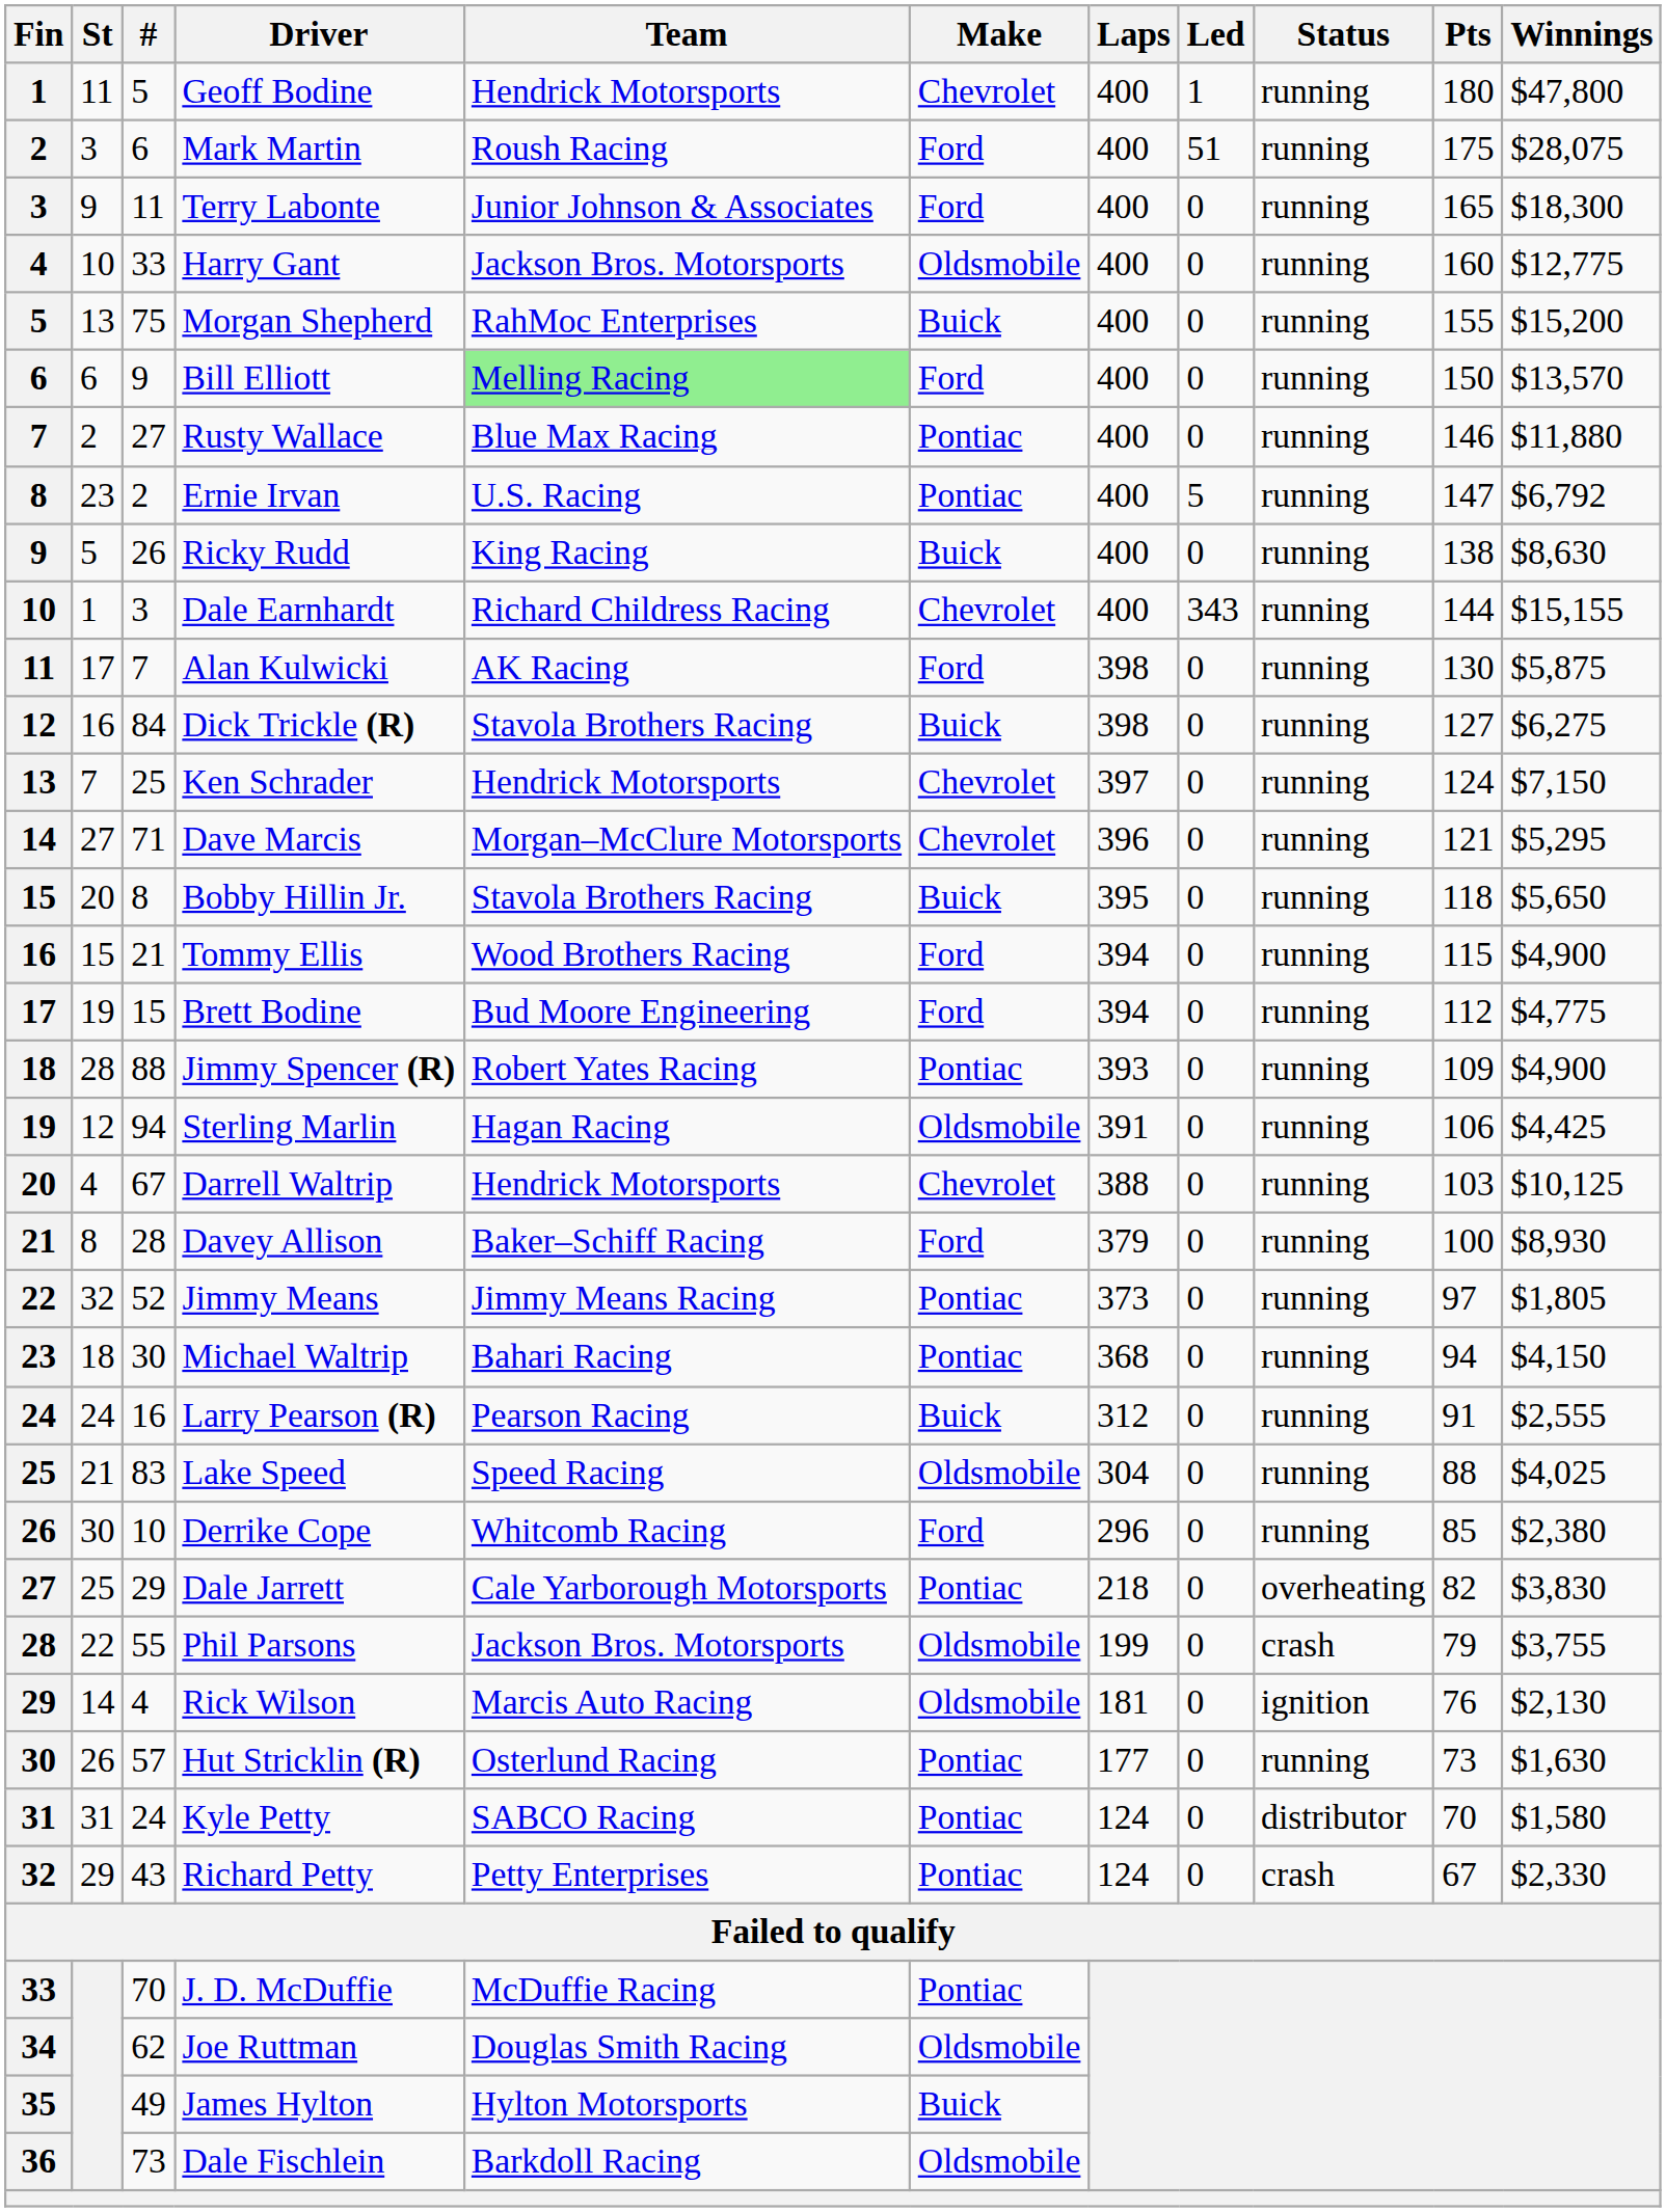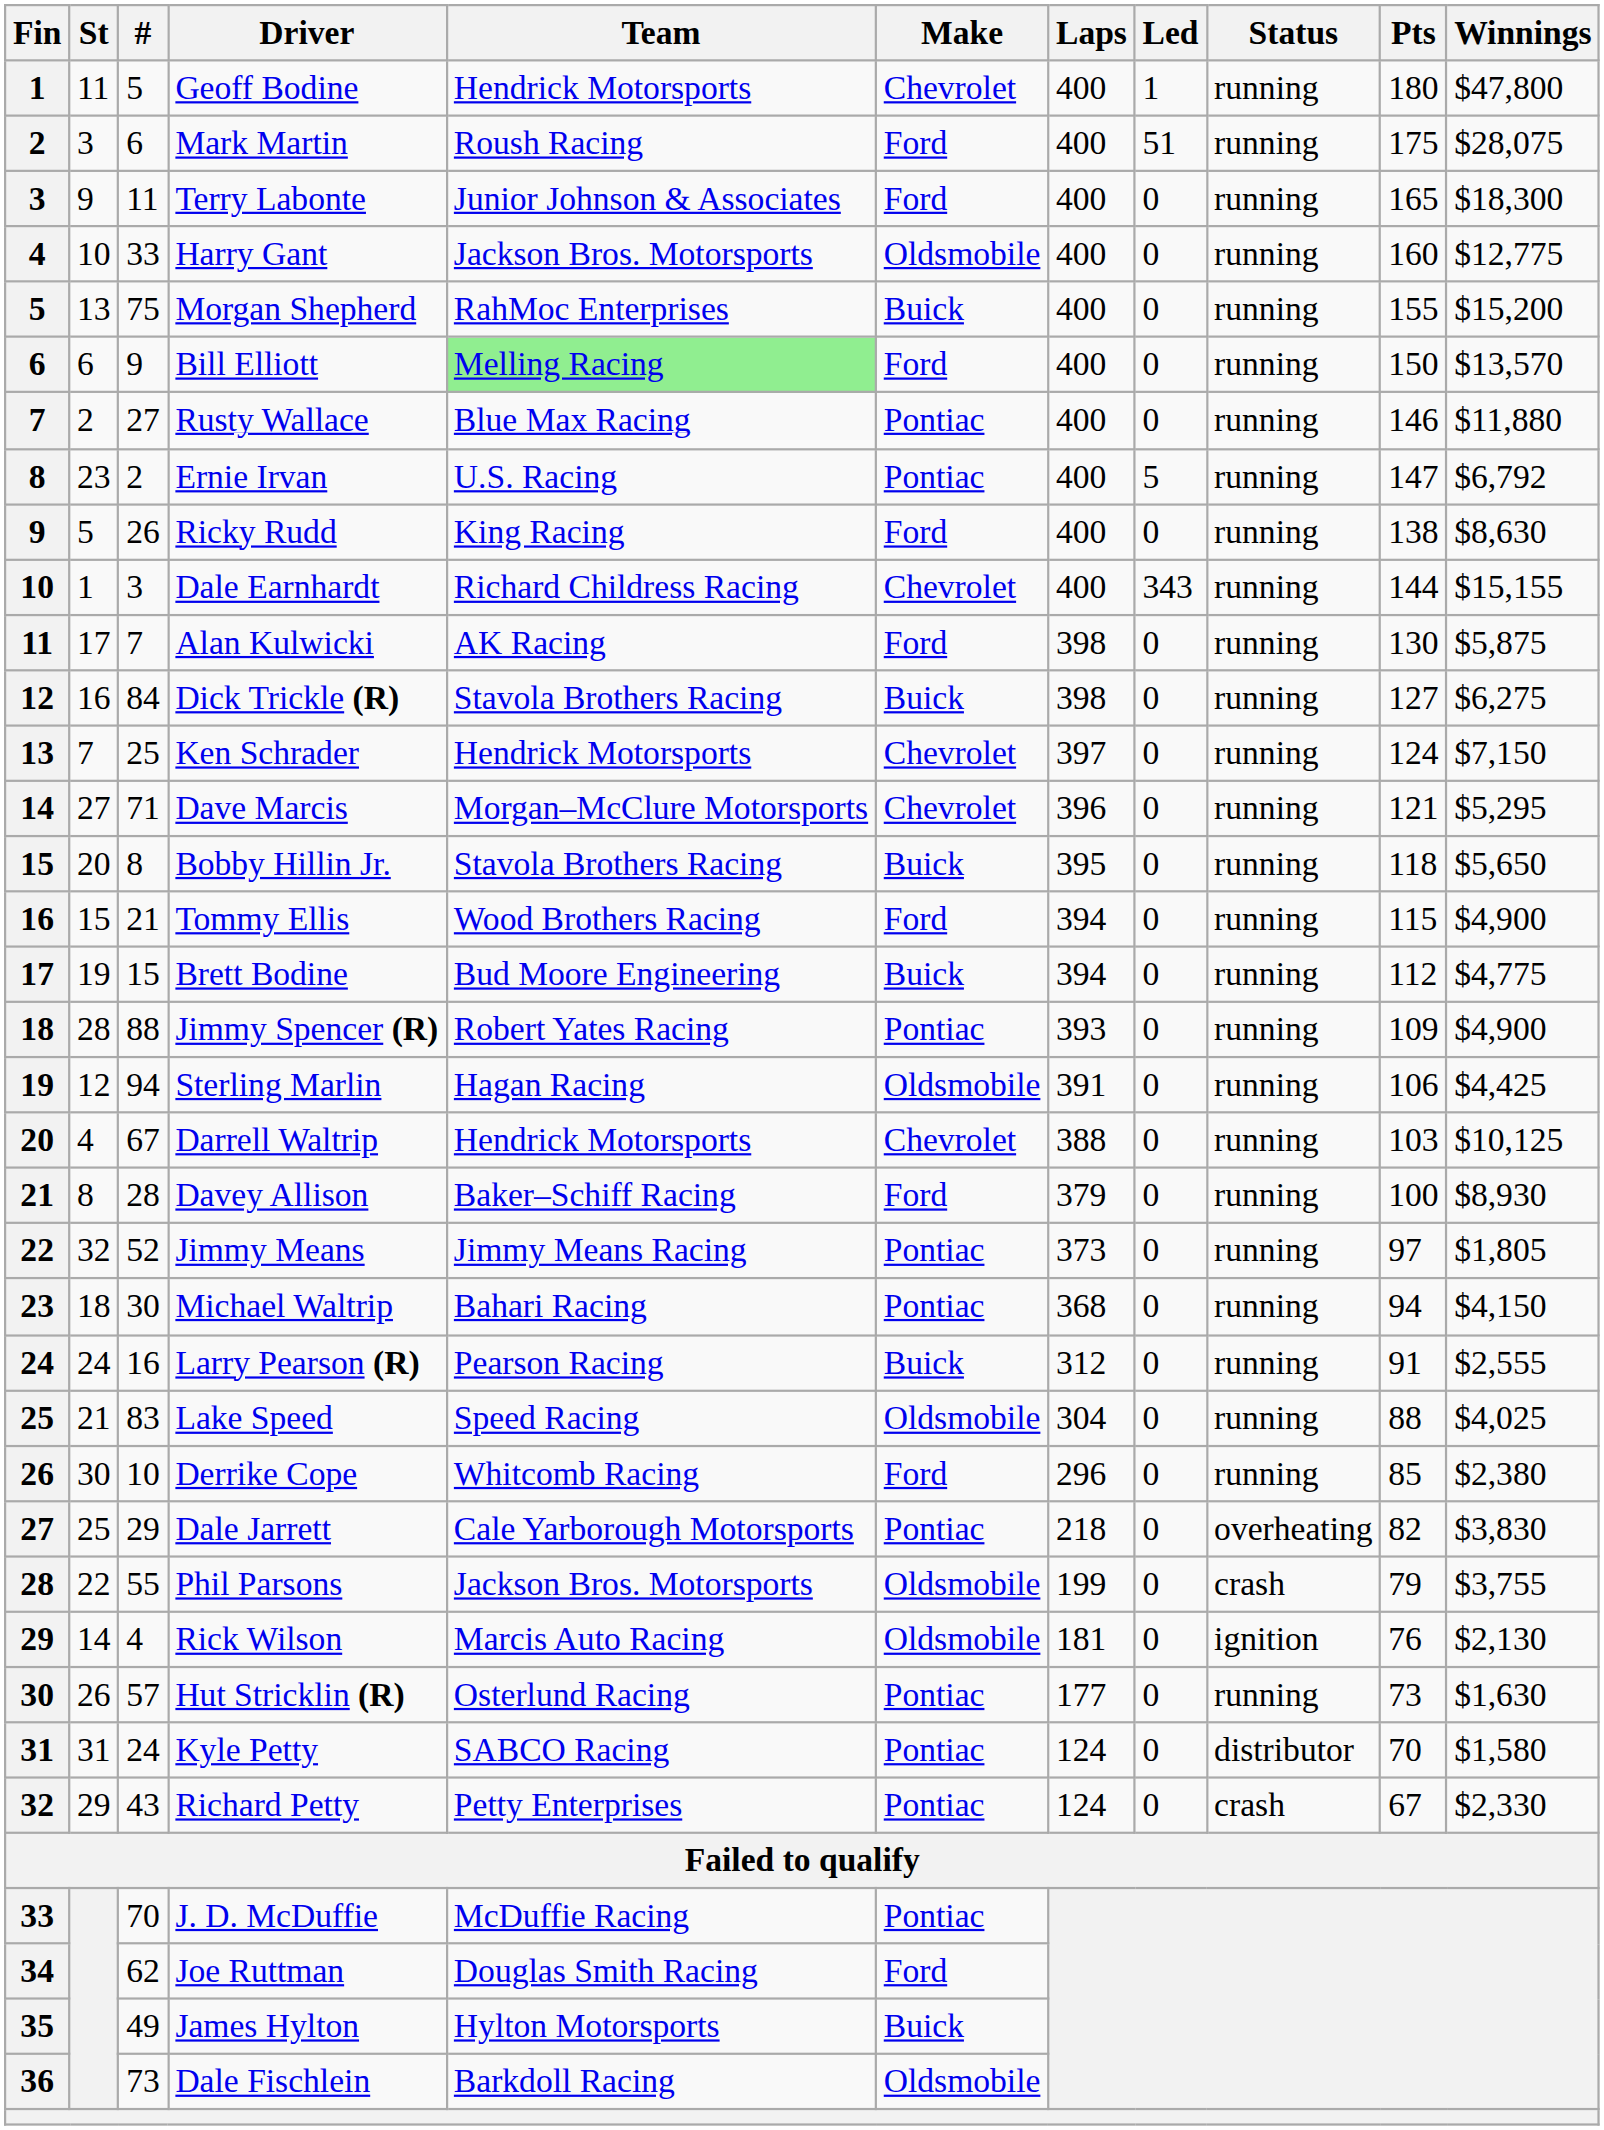Ricky Rudd | Make: Buick -> Ford
Brett Bodine | Make: Ford -> Buick
Joe Ruttman | Make: Oldsmobile -> Ford
